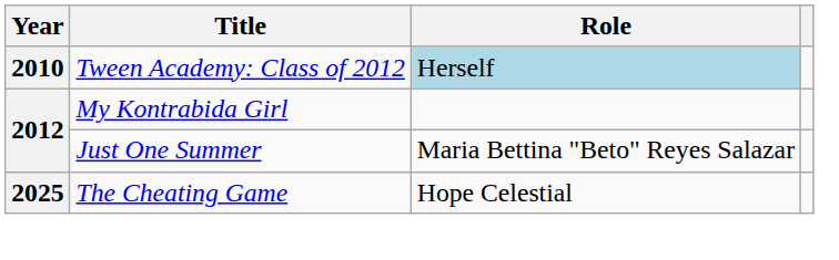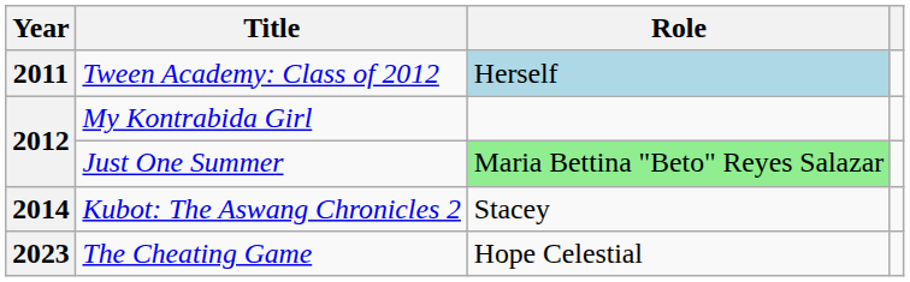Tween Academy: Class of 2012 | Year: 2010 -> 2011
Just One Summer | Role: no background -> lightgreen background
+ row: 2014 | Kubot: The Aswang Chronicles 2 | Stacey
The Cheating Game | Year: 2025 -> 2023
